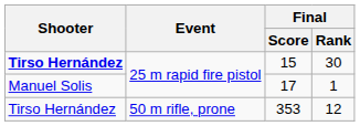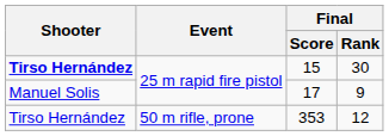17 | Final / Rank: 1 -> 9
